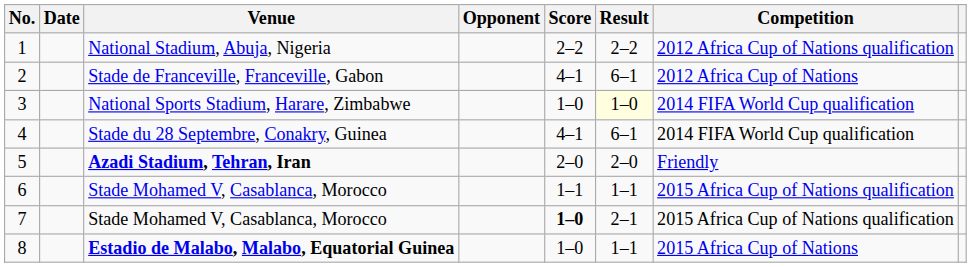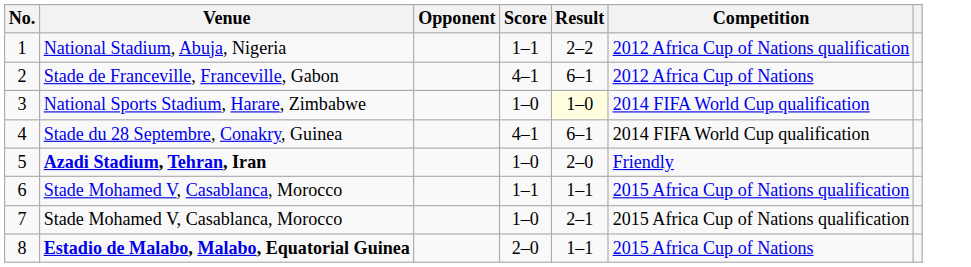- column: Date
1 | Score: 2–2 -> 1–1
5 | Score: 2–0 -> 1–0
7 | Score: bold -> normal
8 | Score: 1–0 -> 2–0
